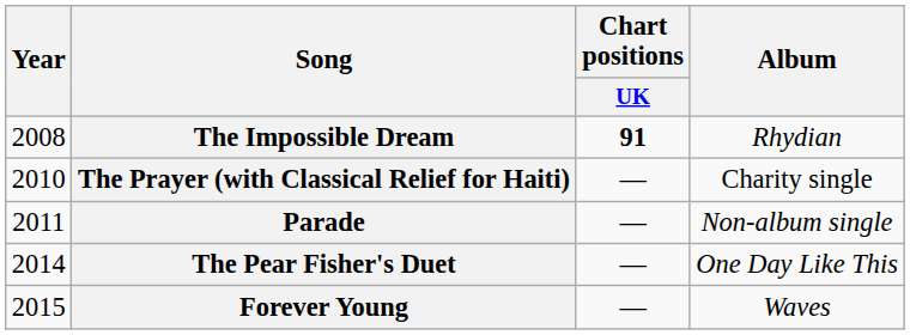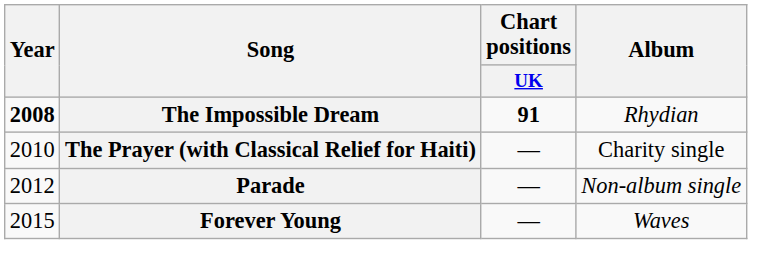The Impossible Dream | Year: normal -> bold
Parade | Year: 2011 -> 2012
- row: 2014 | The Pear Fisher's Duet | — | One Day Like This
